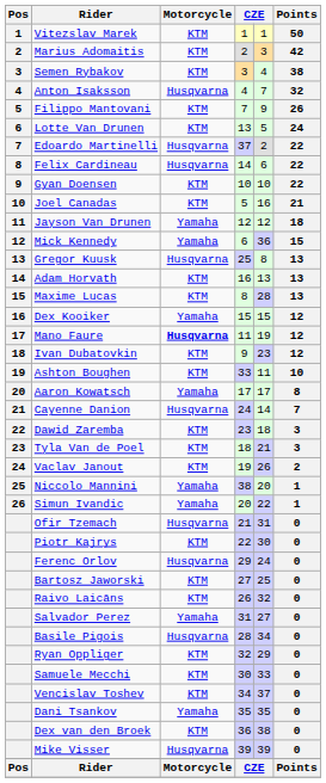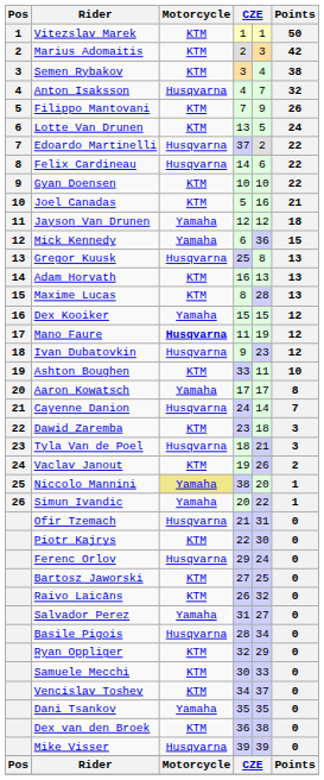Ivan Dubatovkin | Motorcycle: KTM -> Husqvarna
Tyla Van de Poel | Motorcycle: KTM -> Husqvarna
Niccolo Mannini | Motorcycle: no background -> khaki background
